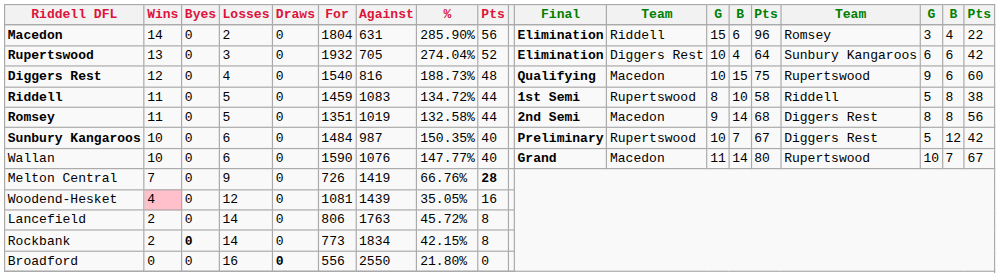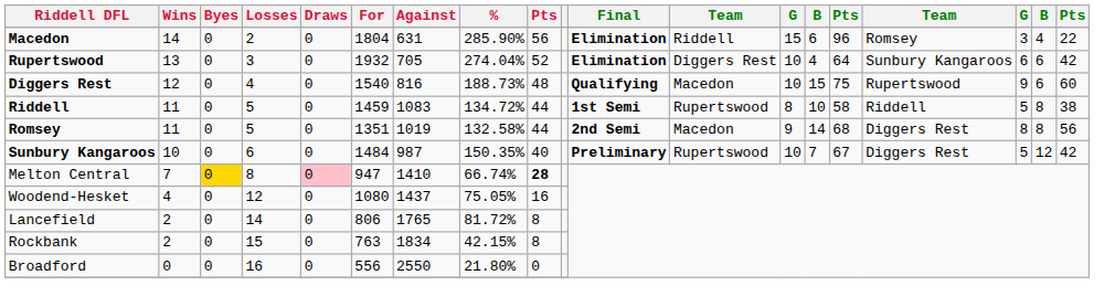- row: Wallan | 10 | 0 | 6 | 0 | 1590 | 1076 | 147.77% | 40 | Grand | Macedon | 11 | 14 | 80 | Rupertswood | 10 | 7 | 67
Melton Central | Byes: no background -> gold background
Melton Central | Losses: 9 -> 8
Melton Central | Draws: no background -> pink background
Melton Central | For: 726 -> 947
Melton Central | Against: 1419 -> 1410
Melton Central | %: 66.76% -> 66.74%
Woodend-Hesket | Wins: pink background -> no background
Woodend-Hesket | For: 1081 -> 1080
Woodend-Hesket | Against: 1439 -> 1437
Woodend-Hesket | %: 35.05% -> 75.05%
Lancefield | Against: 1763 -> 1765
Lancefield | %: 45.72% -> 81.72%
Rockbank | Byes: bold -> normal
Rockbank | Losses: 14 -> 15
Rockbank | For: 773 -> 763
Broadford | Draws: bold -> normal
